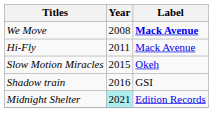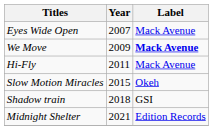+ row: Eyes Wide Open | 2007 | Mack Avenue
We Move | Year: 2008 -> 2009
Shadow train | Year: 2016 -> 2018
Midnight Shelter | Year: paleturquoise background -> no background
